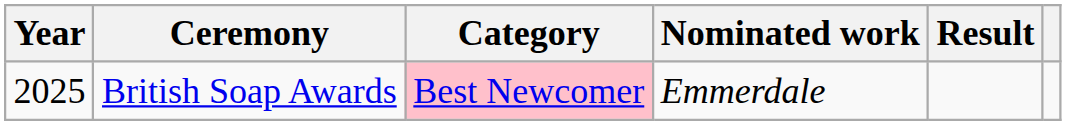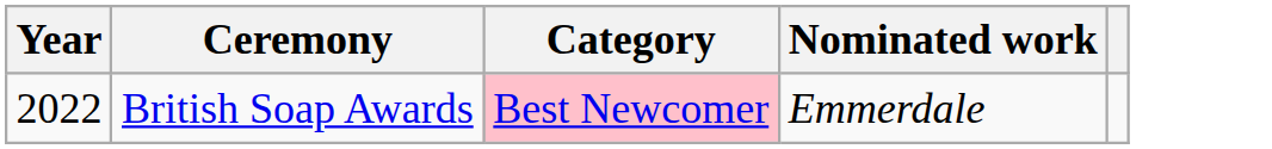- column: Result
British Soap Awards | Year: 2025 -> 2022
